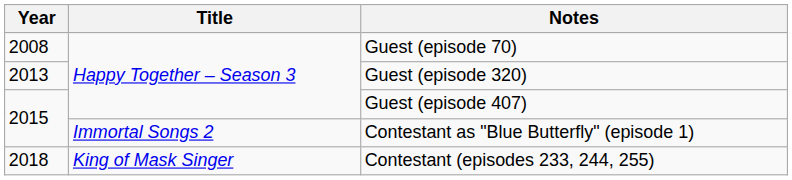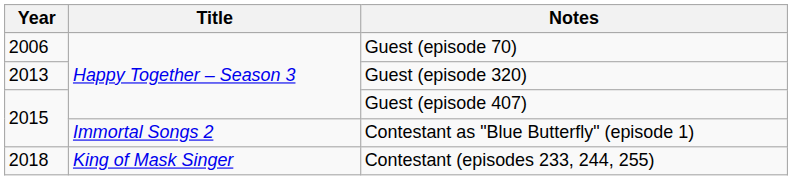Guest (episode 70) | Year: 2008 -> 2006
